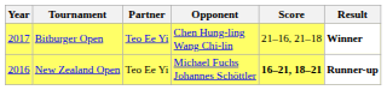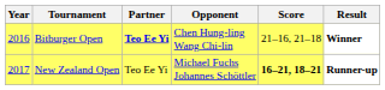Bitburger Open | Year: 2017 -> 2016
Bitburger Open | Partner: normal -> bold
New Zealand Open | Year: 2016 -> 2017
